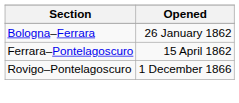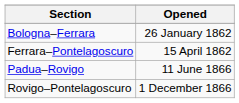+ row: Padua–Rovigo | 11 June 1866
